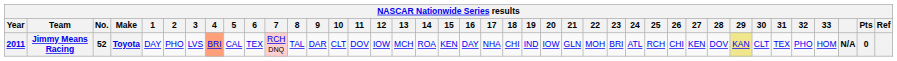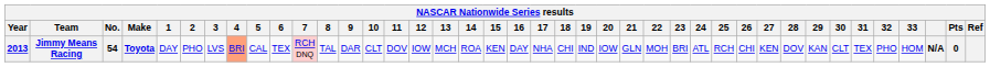Jimmy Means Racing | Year: 2011 -> 2013
Jimmy Means Racing | No.: 52 -> 54
Jimmy Means Racing | 29: khaki background -> no background
